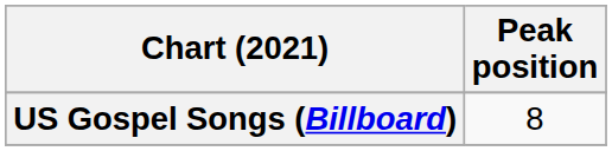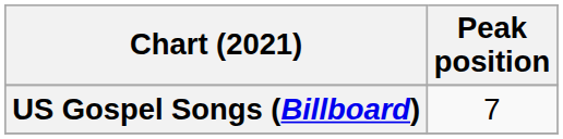US Gospel Songs (Billboard) | Peak position: 8 -> 7
